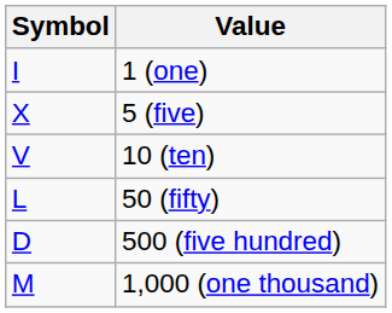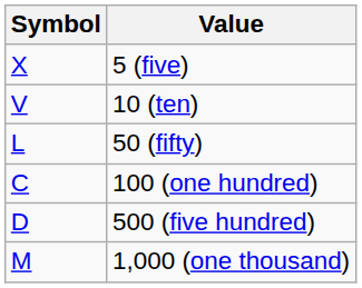- row: I | 1 (one)
+ row: C | 100 (one hundred)
